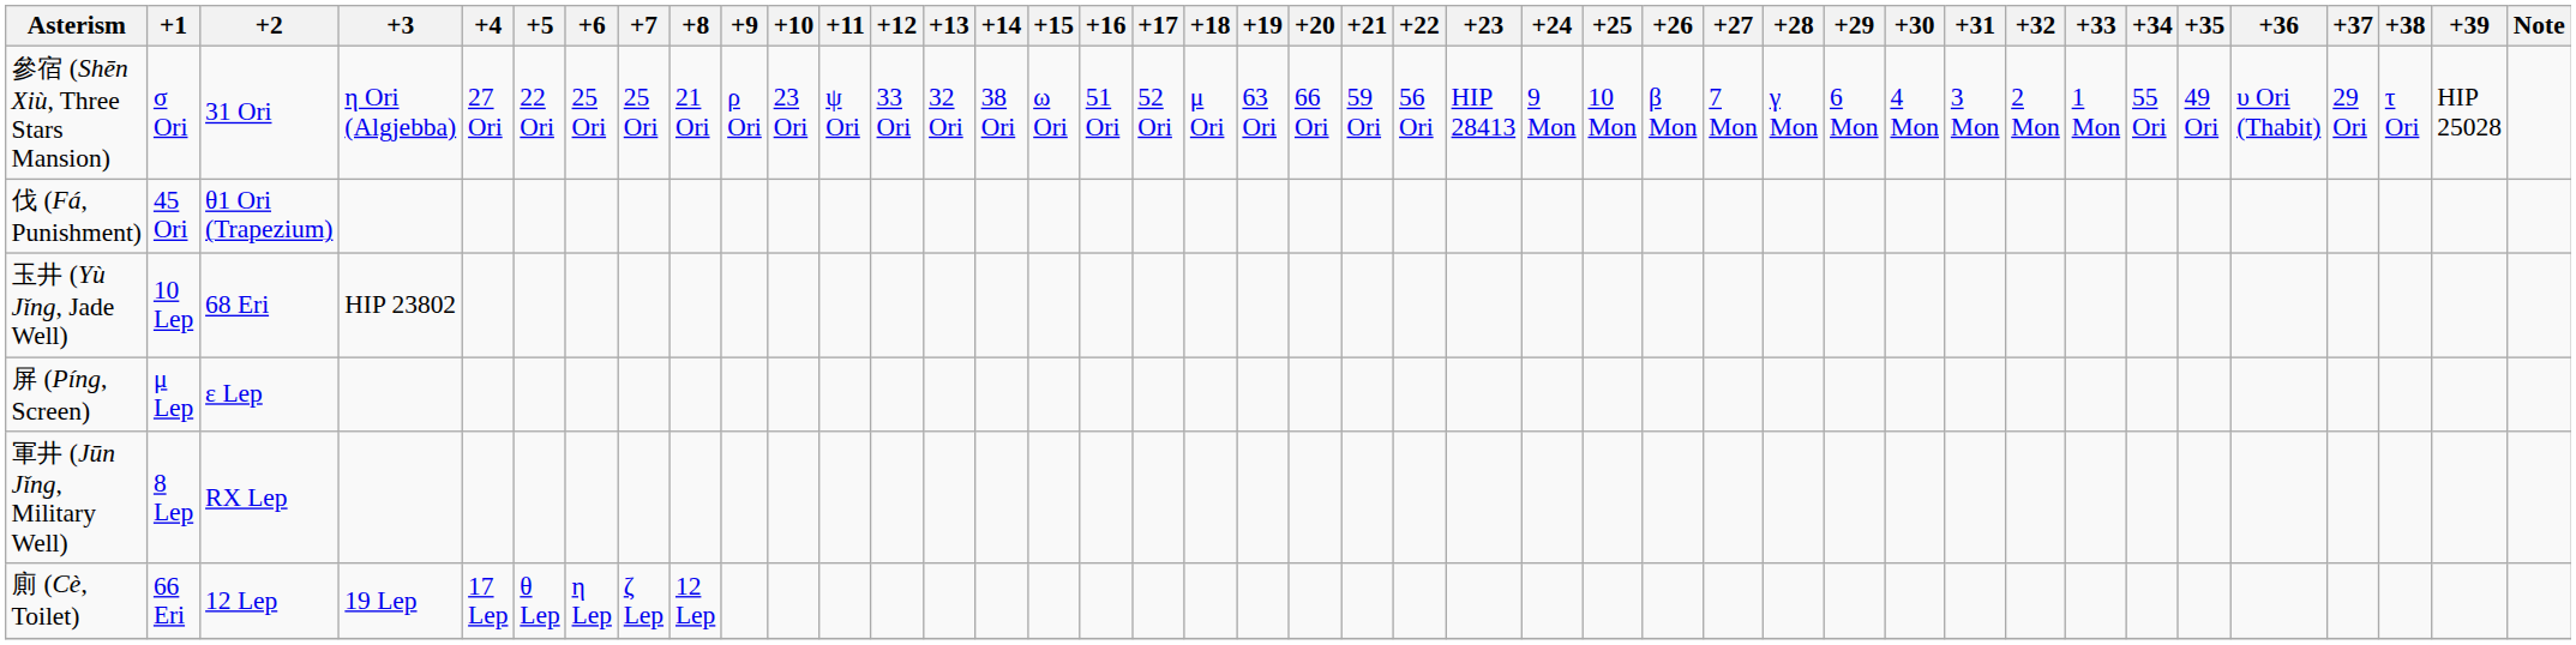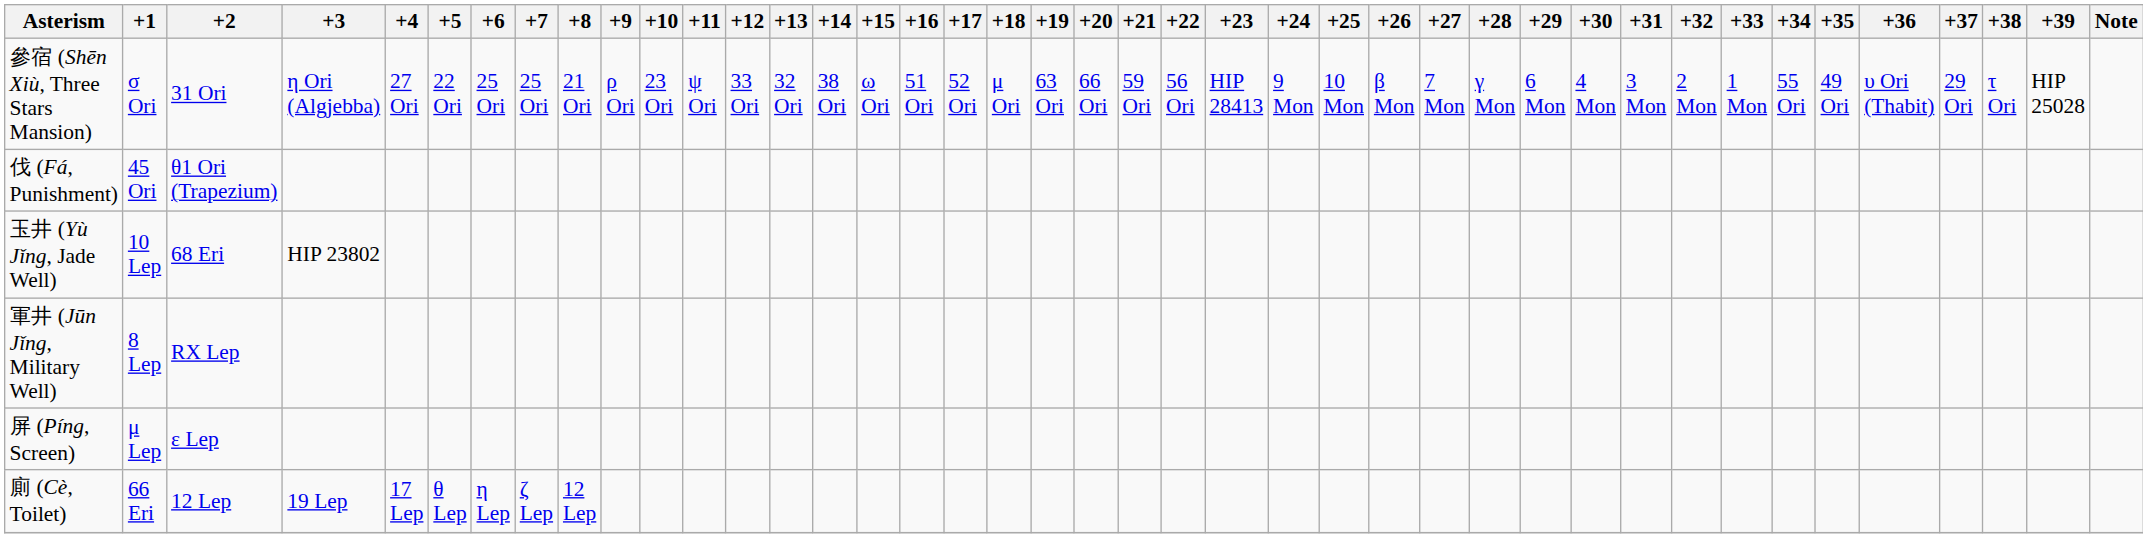rows swapped: 軍井 (Jūn Jǐng, Military Well) <-> 屏 (Píng, Screen)
